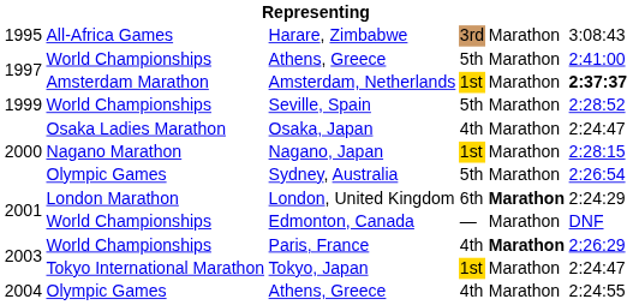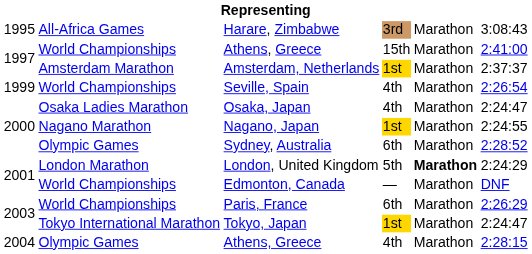World Championships / Athens, Greece | column 4: 5th -> 15th
Amsterdam, Netherlands | column 6: bold -> normal
Seville, Spain | column 4: 5th -> 4th
Seville, Spain | column 6: 2:28:52 -> 2:26:54
Nagano, Japan | column 6: 2:28:15 -> 2:24:55
Sydney, Australia | column 4: 5th -> 6th
Sydney, Australia | column 6: 2:26:54 -> 2:28:52
London, United Kingdom | column 4: 6th -> 5th
Paris, France | column 4: 4th -> 6th
Paris, France | column 5: bold -> normal
Olympic Games / Athens, Greece | column 6: 2:24:55 -> 2:28:15
